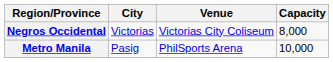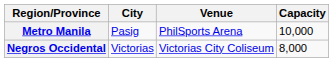rows swapped: Metro Manila <-> Negros Occidental
